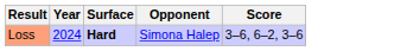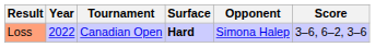+ column: Tournament | Canadian Open
Loss | Year: 2024 -> 2022
